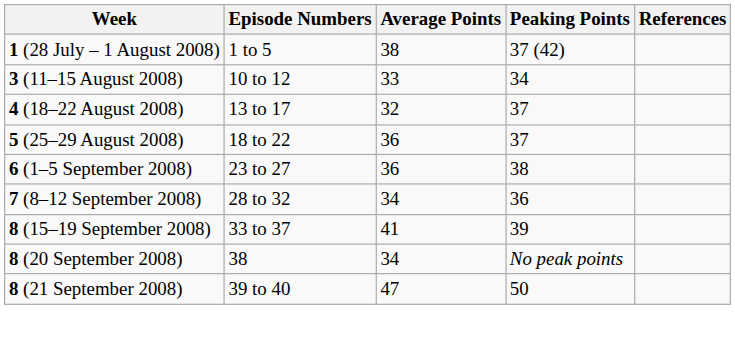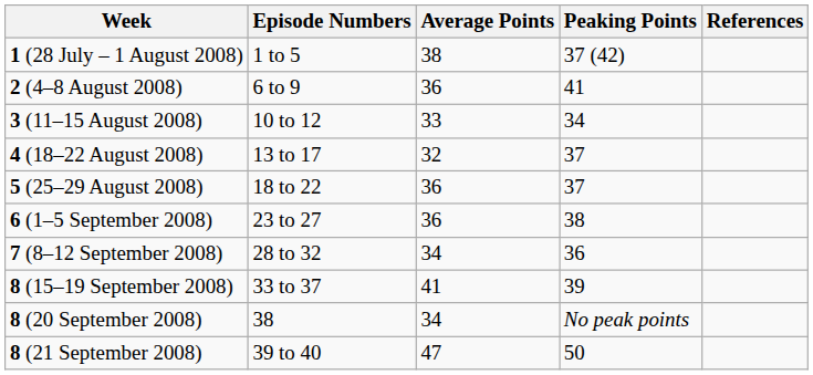+ row: 2 (4–8 August 2008) | 6 to 9 | 36 | 41
